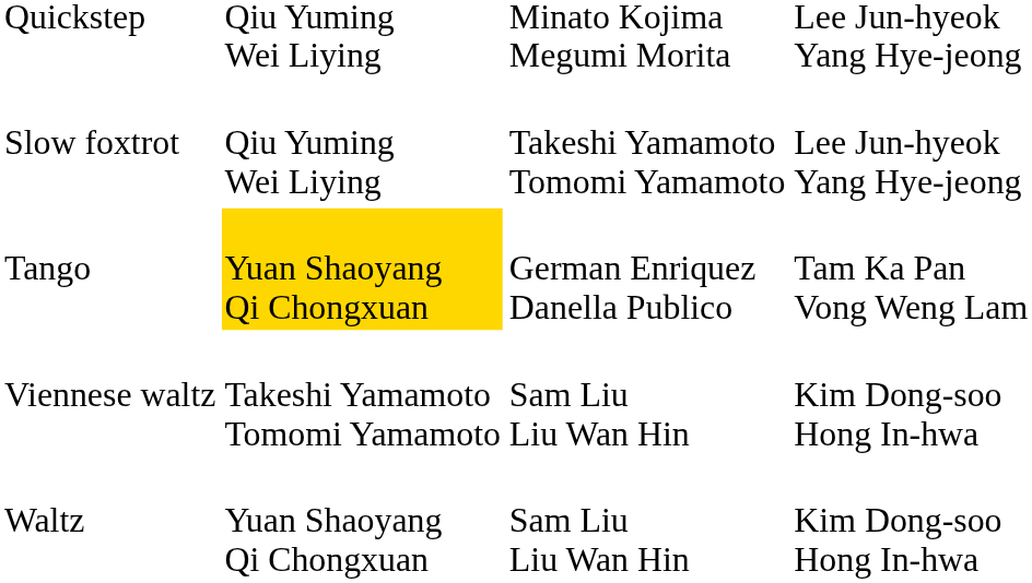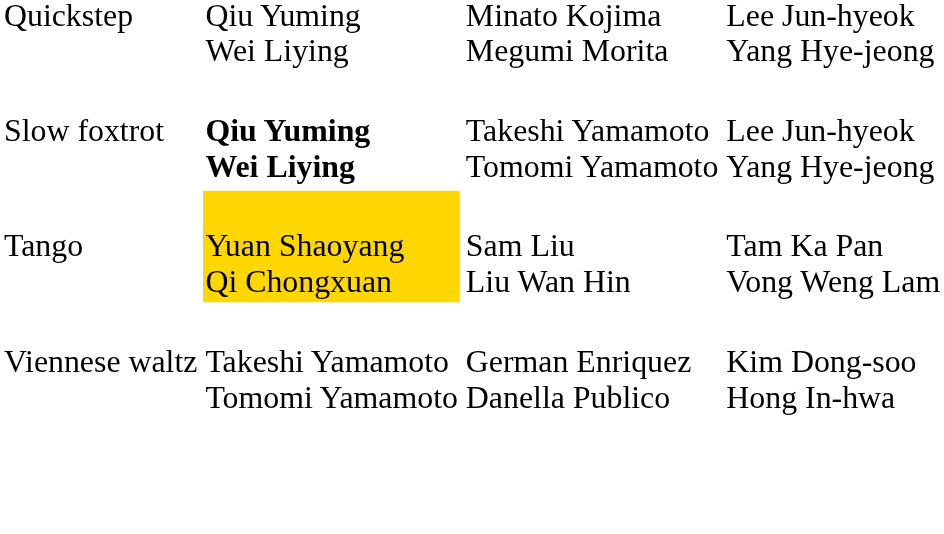Slow foxtrot | column 2: normal -> bold
Tango | column 3: German Enriquez Danella Publico -> Sam Liu Liu Wan Hin
Viennese waltz | column 3: Sam Liu Liu Wan Hin -> German Enriquez Danella Publico
- row: Waltz | Yuan Shaoyang Qi Chongxuan | Sam Liu Liu Wan Hin | Kim Dong-soo Hong In-hwa
